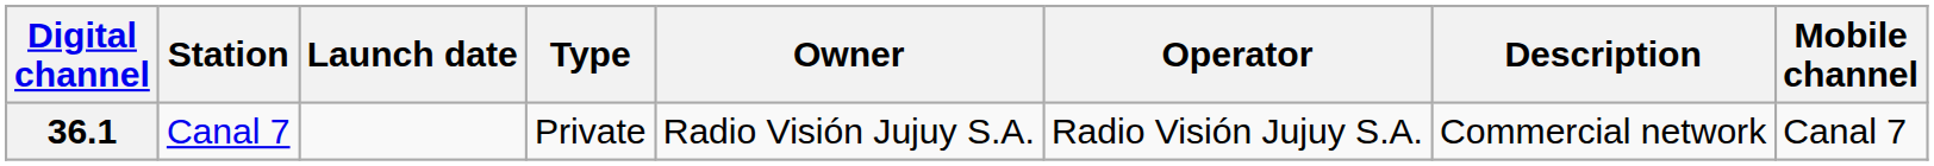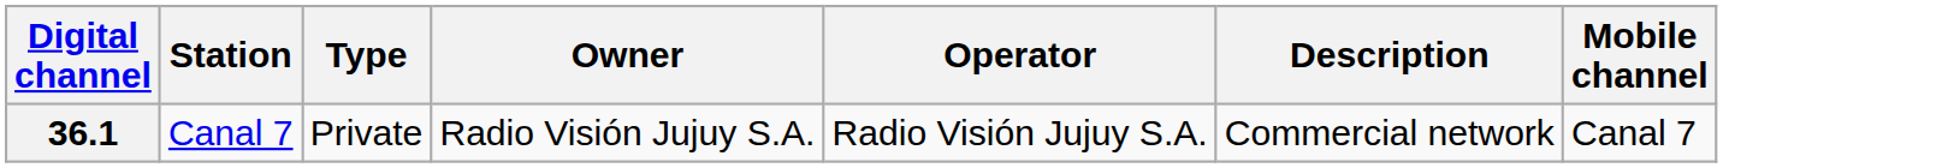- column: Launch date
